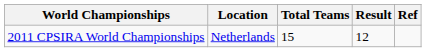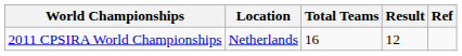2011 CPSIRA World Championships | Total Teams: 15 -> 16
